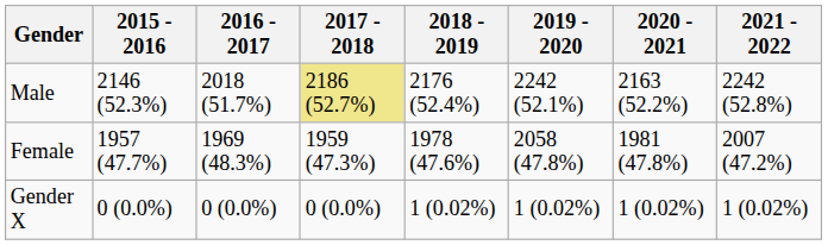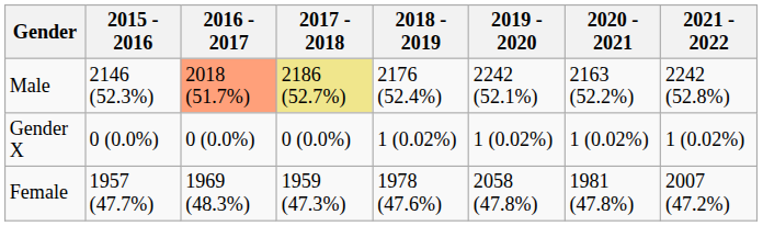Male | 2016 - 2017: no background -> lightsalmon background
rows swapped: Female <-> Gender X
